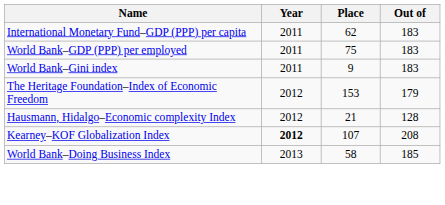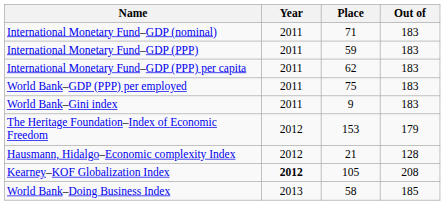+ row: International Monetary Fund–GDP (nominal) | 2011 | 71 | 183
+ row: International Monetary Fund–GDP (PPP) | 2011 | 59 | 183
Kearney–KOF Globalization Index | Place: 107 -> 105
